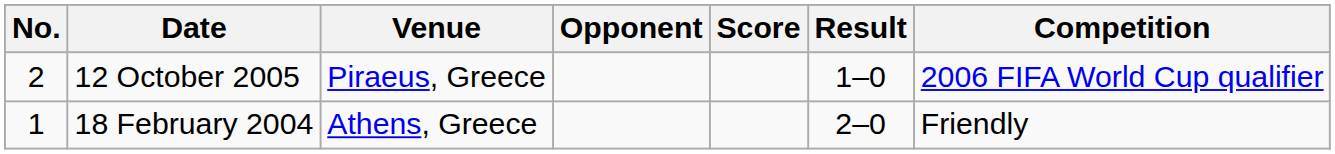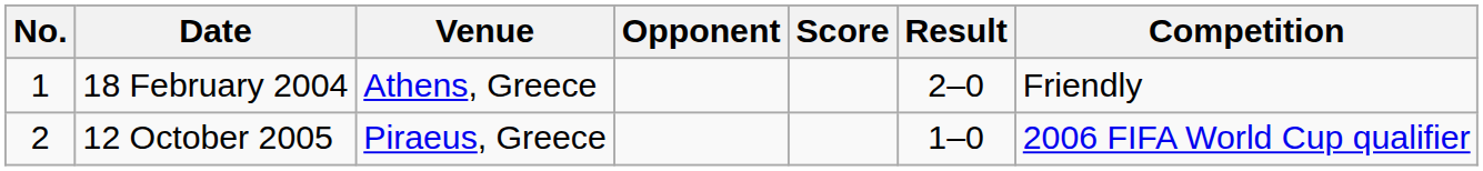rows swapped: 18 February 2004 <-> 12 October 2005
